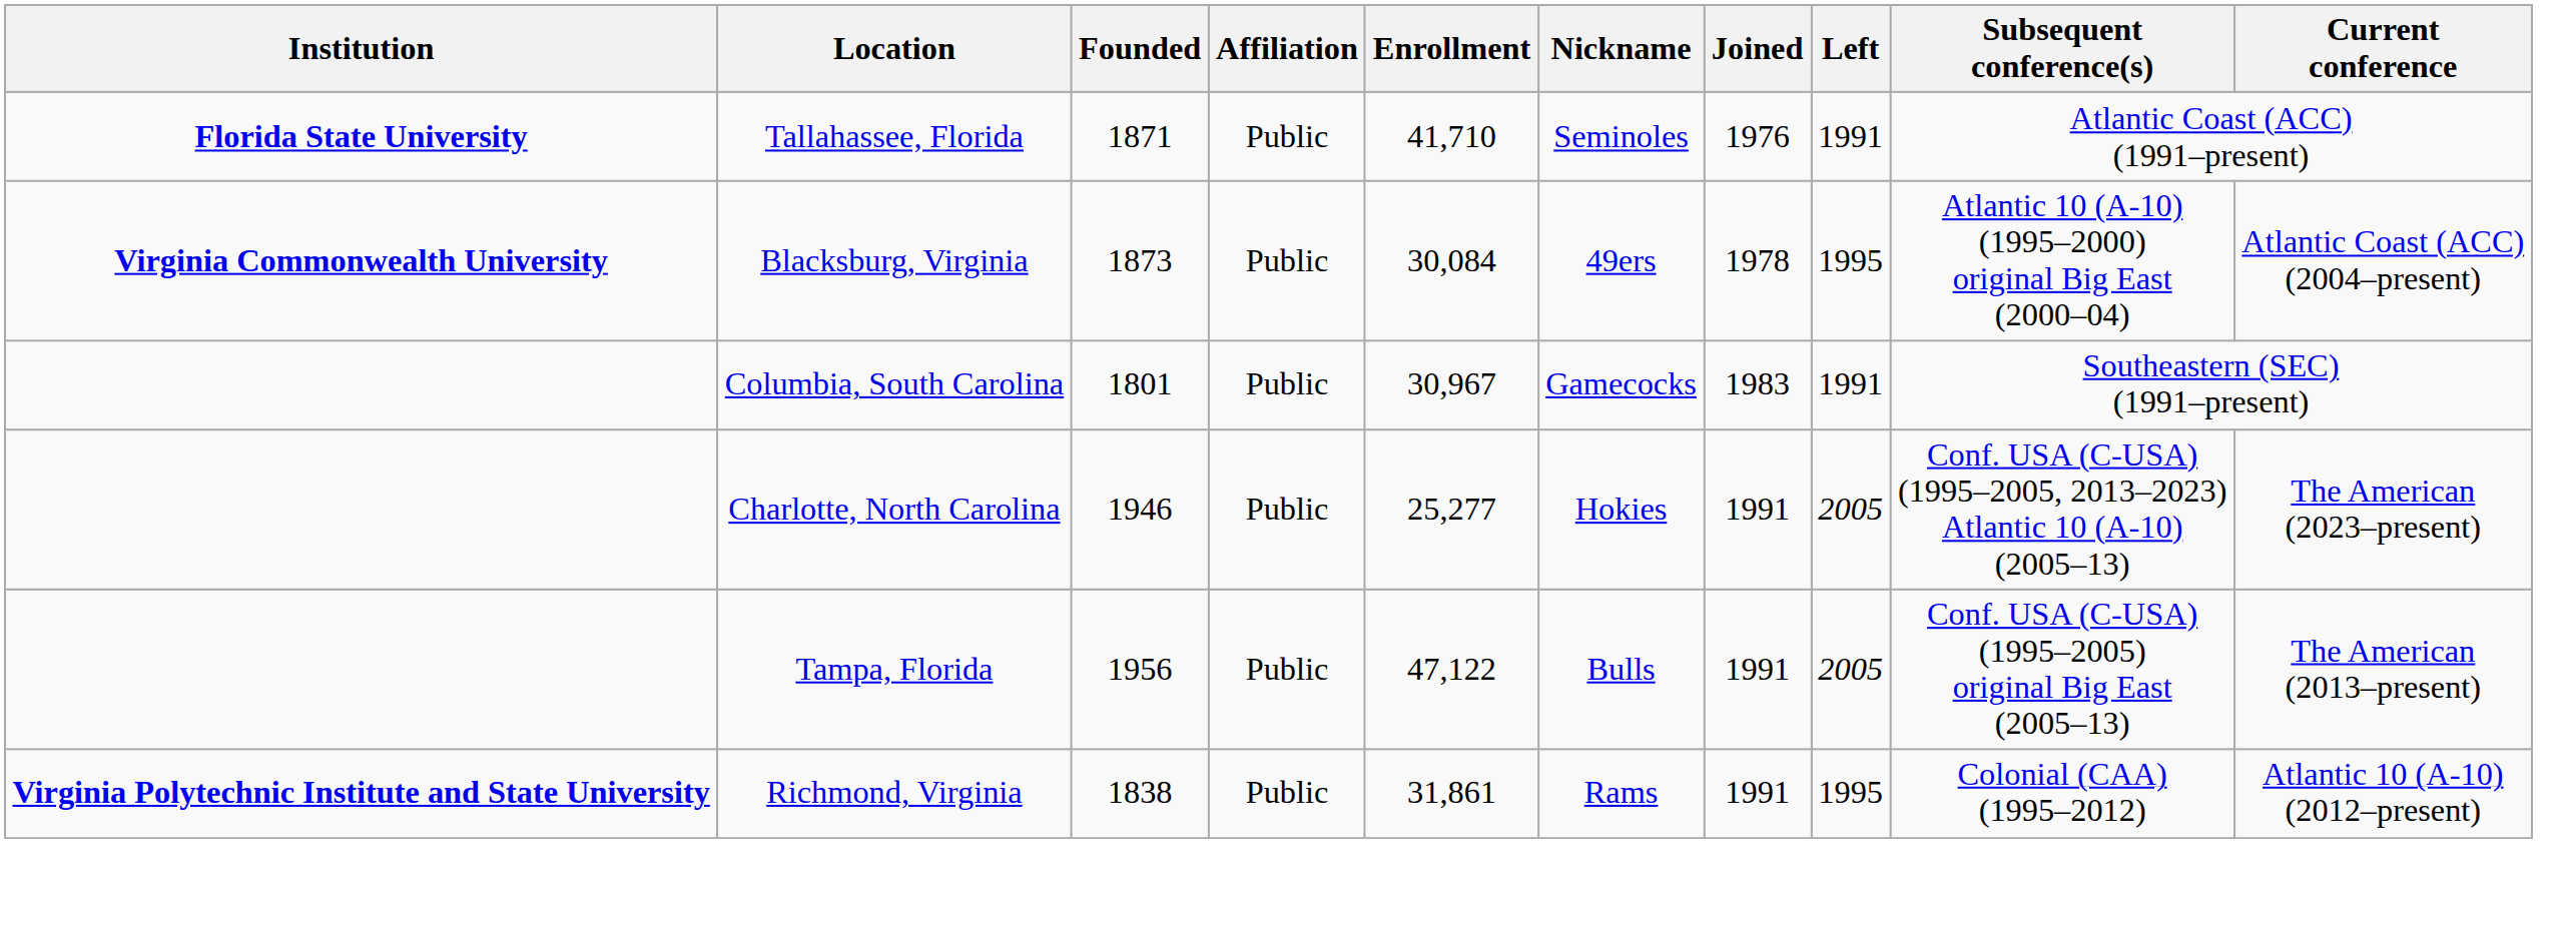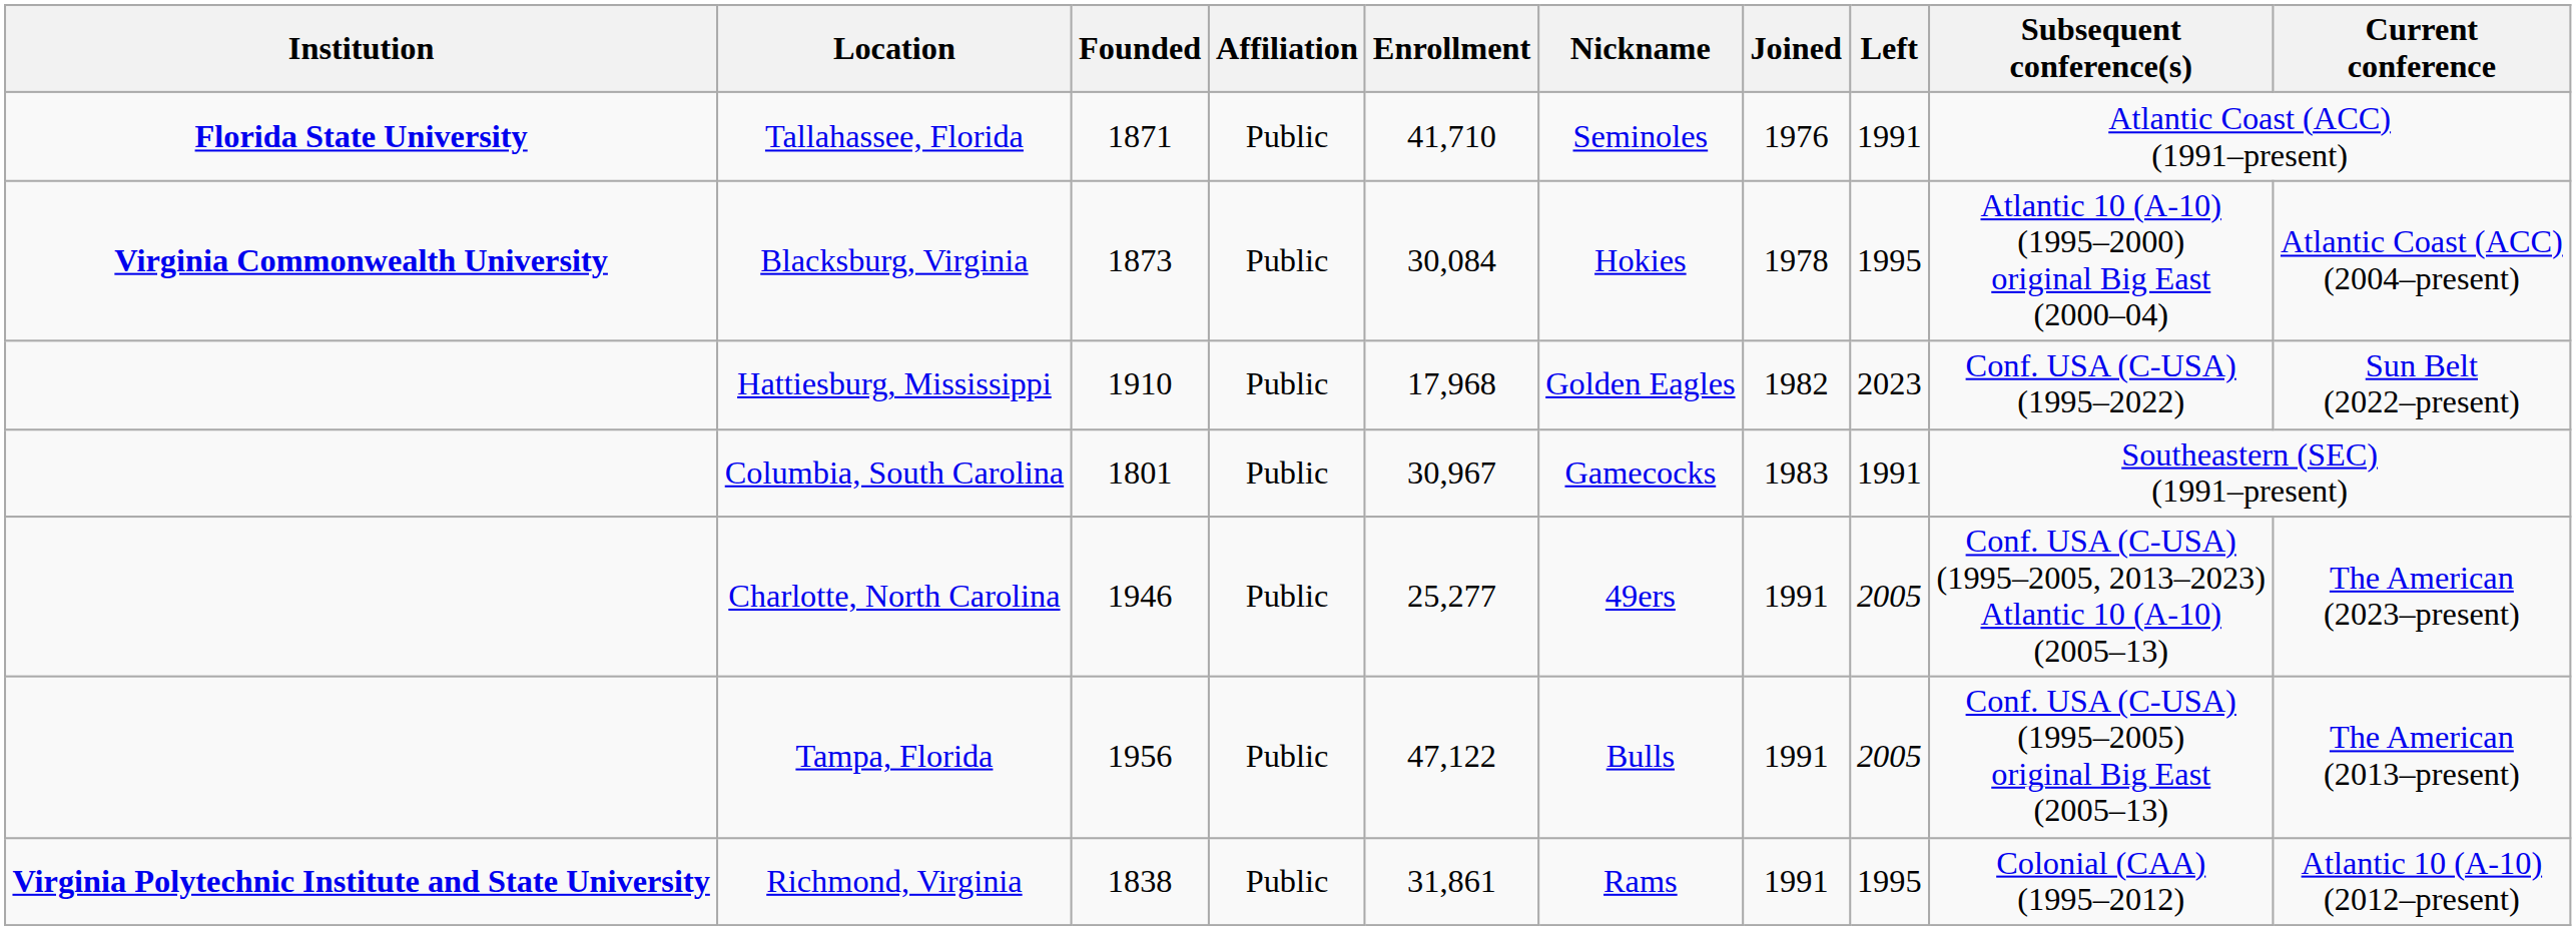Blacksburg, Virginia | Nickname: 49ers -> Hokies
+ row: Hattiesburg, Mississippi | 1910 | Public | 17,968 | Golden Eagles | 1982 | 2023 | Conf. USA (C-USA) (1995–2022) | Sun Belt (2022–present)
Charlotte, North Carolina | Nickname: Hokies -> 49ers
